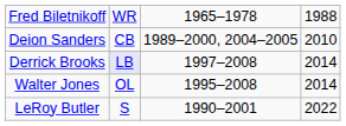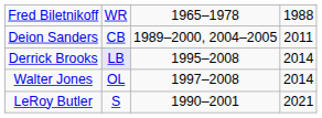Deion Sanders | column 4: 2010 -> 2011
Derrick Brooks | column 3: 1997–2008 -> 1995–2008
Walter Jones | column 3: 1995–2008 -> 1997–2008
LeRoy Butler | column 4: 2022 -> 2021
